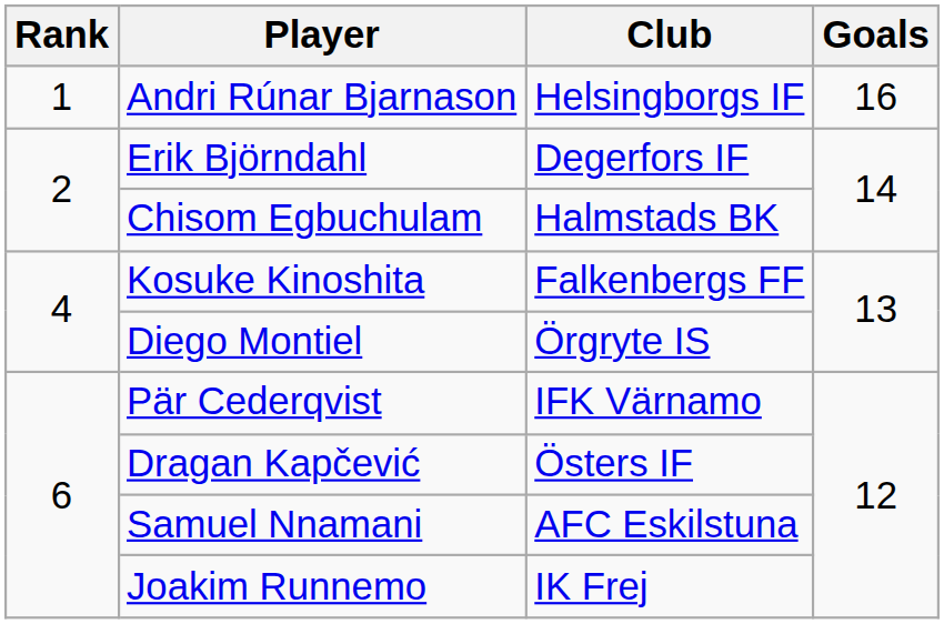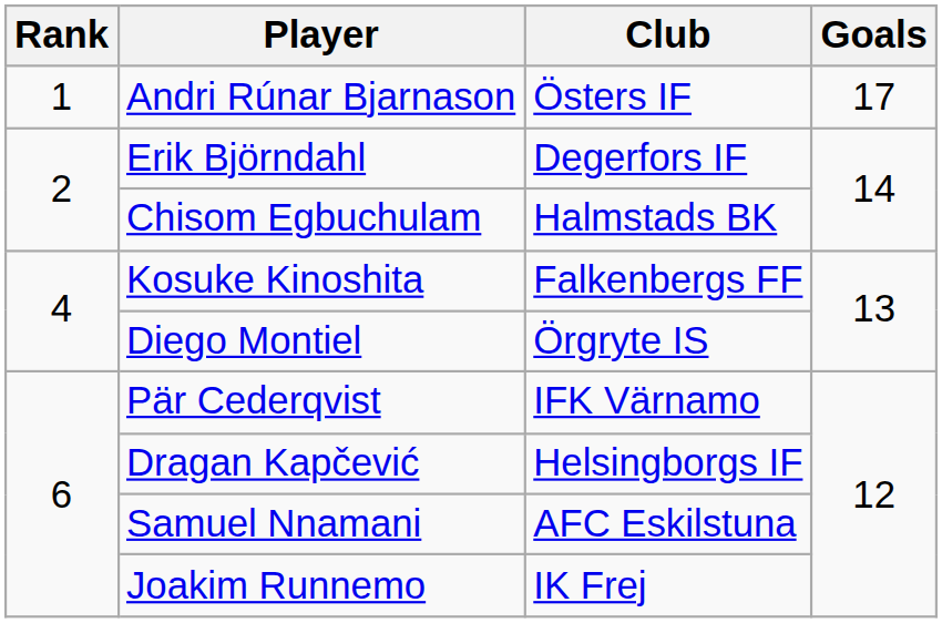Andri Rúnar Bjarnason | Club: Helsingborgs IF -> Östers IF
Andri Rúnar Bjarnason | Goals: 16 -> 17
Dragan Kapčević | Club: Östers IF -> Helsingborgs IF
